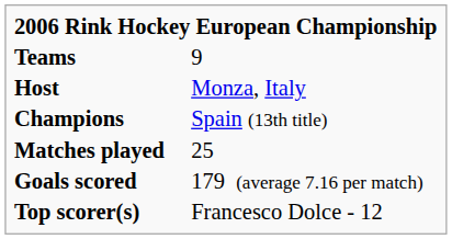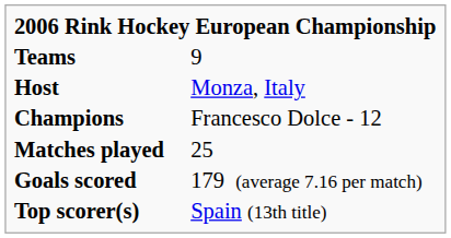Champions | column 2: Spain (13th title) -> Francesco Dolce - 12
Top scorer(s) | column 2: Francesco Dolce - 12 -> Spain (13th title)
